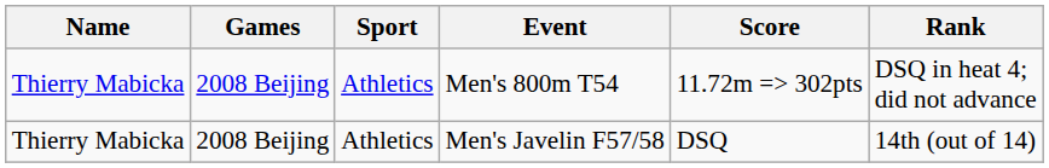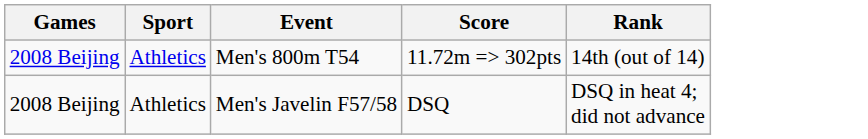- column: Name | Thierry Mabicka | Thierry Mabicka
Men's 800m T54 | Rank: DSQ in heat 4; did not advance -> 14th (out of 14)
Men's Javelin F57/58 | Rank: 14th (out of 14) -> DSQ in heat 4; did not advance
